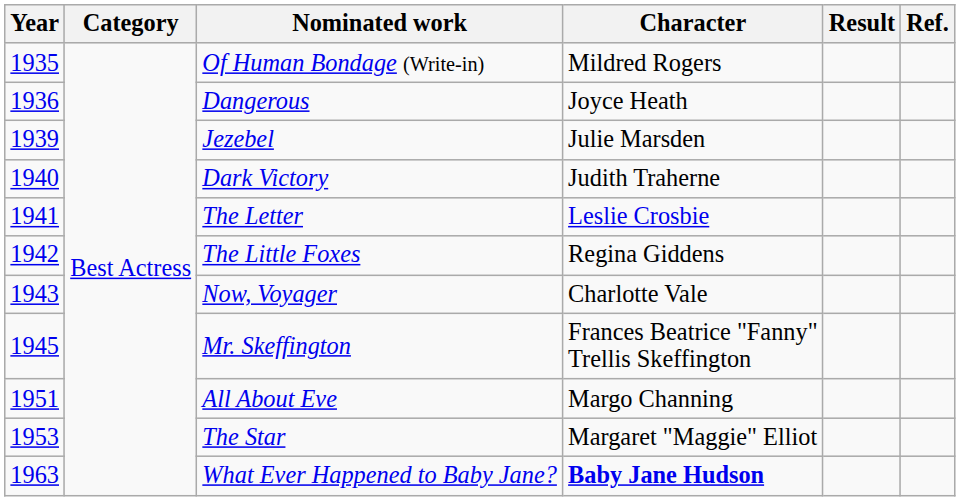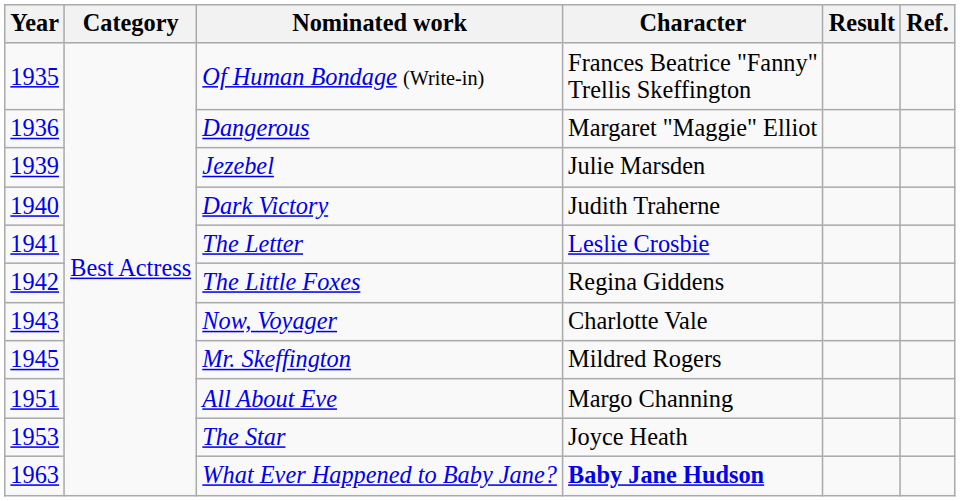Of Human Bondage (Write-in) | Character: Mildred Rogers -> Frances Beatrice "Fanny" Trellis Skeffington
Dangerous | Character: Joyce Heath -> Margaret "Maggie" Elliot
Mr. Skeffington | Character: Frances Beatrice "Fanny" Trellis Skeffington -> Mildred Rogers
The Star | Character: Margaret "Maggie" Elliot -> Joyce Heath
